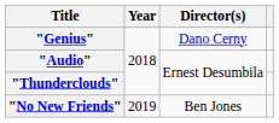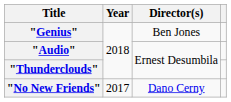"Genius" | Director(s): Dano Cerny -> Ben Jones
"No New Friends" | Year: 2019 -> 2017
"No New Friends" | Director(s): Ben Jones -> Dano Cerny
